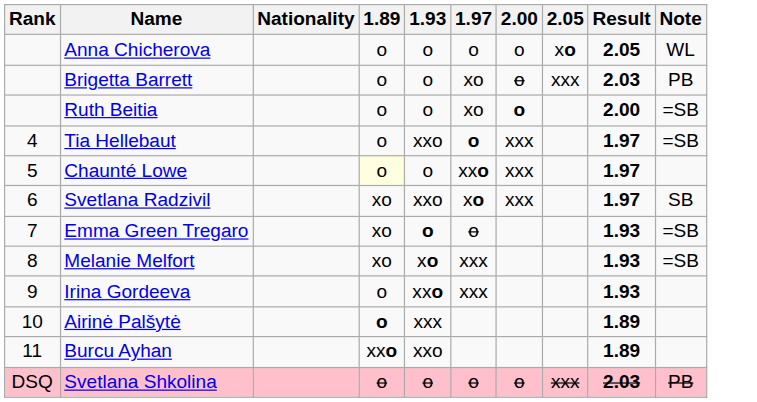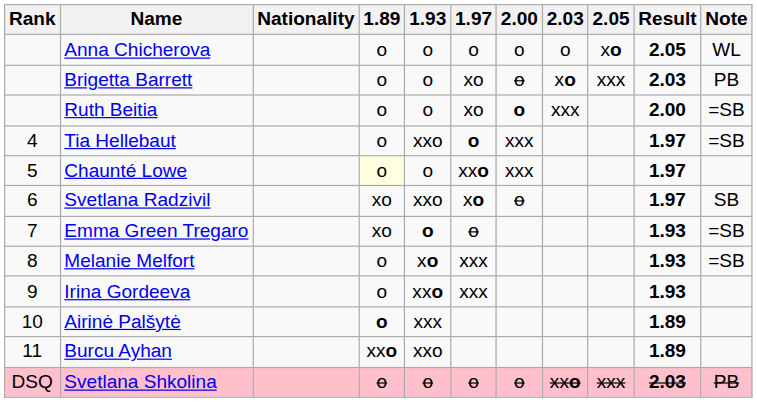+ column: 2.03 | o | xo | xxx | xxo
Svetlana Radzivil | 2.00: xxx -> o
Melanie Melfort | 1.89: xo -> o
